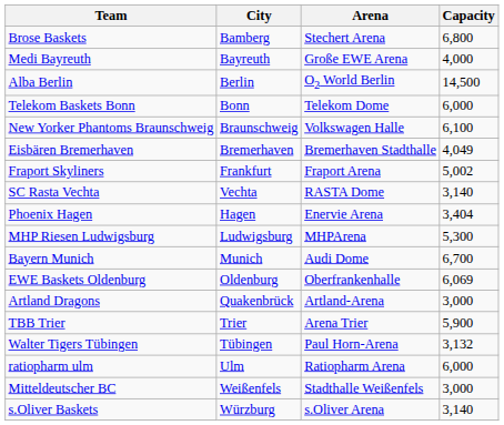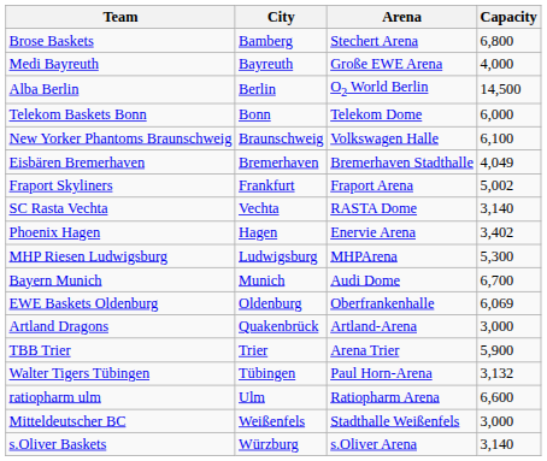Phoenix Hagen | Capacity: 3,404 -> 3,402
ratiopharm ulm | Capacity: 6,000 -> 6,600
